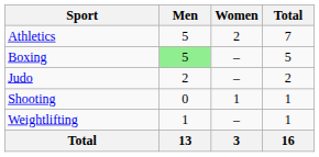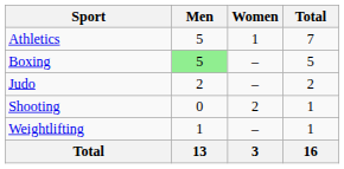Athletics | Women: 2 -> 1
Shooting | Women: 1 -> 2
